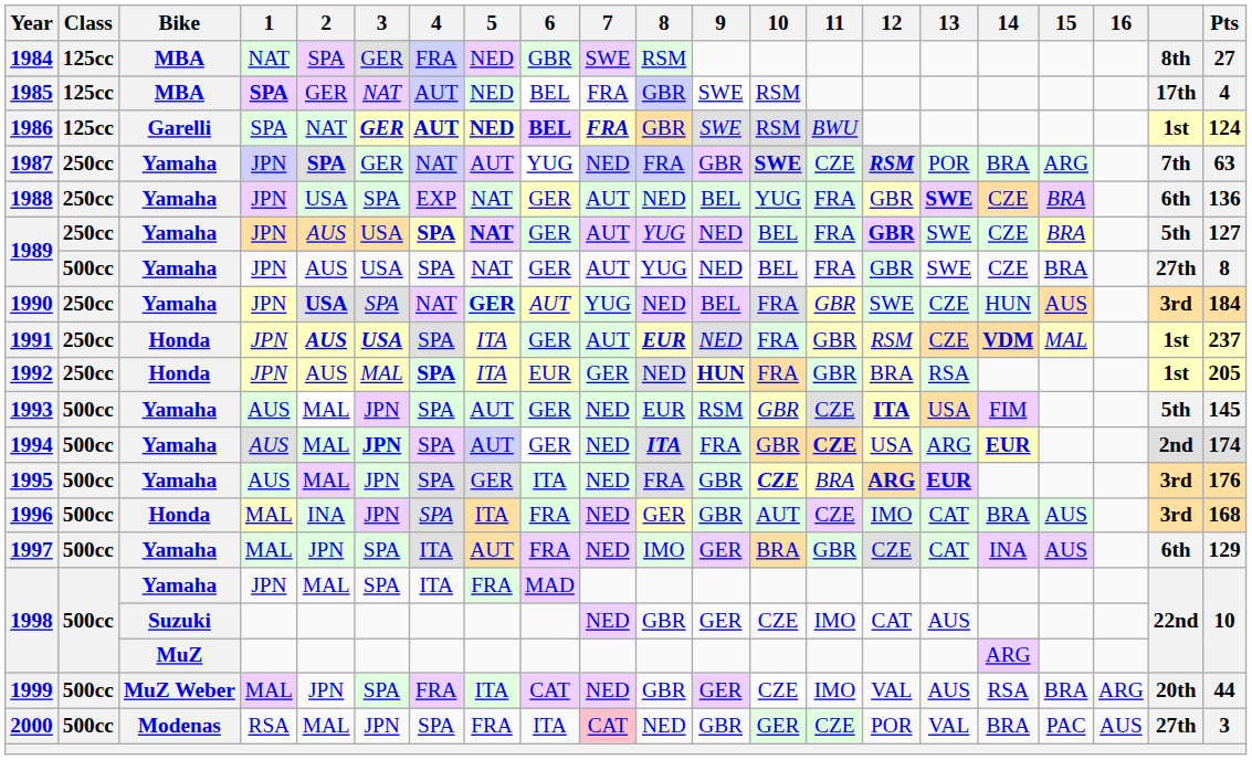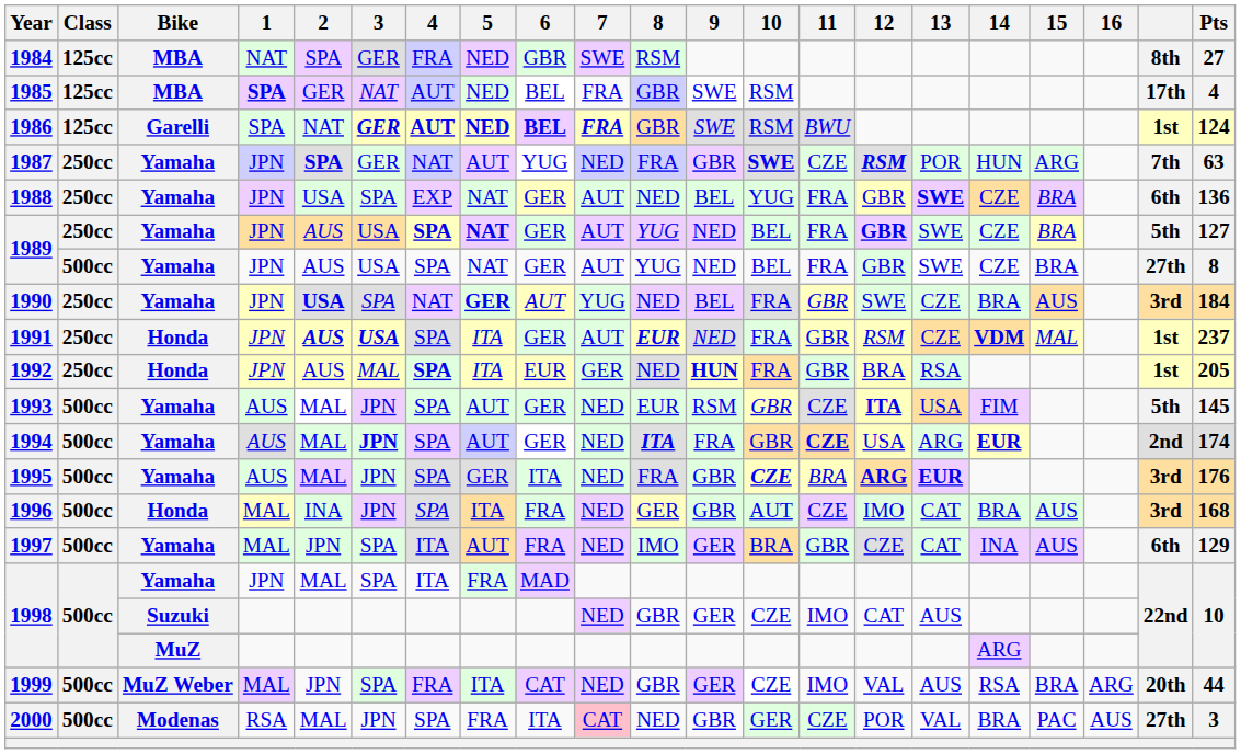1987 | 14: BRA -> HUN
1990 | 14: HUN -> BRA
